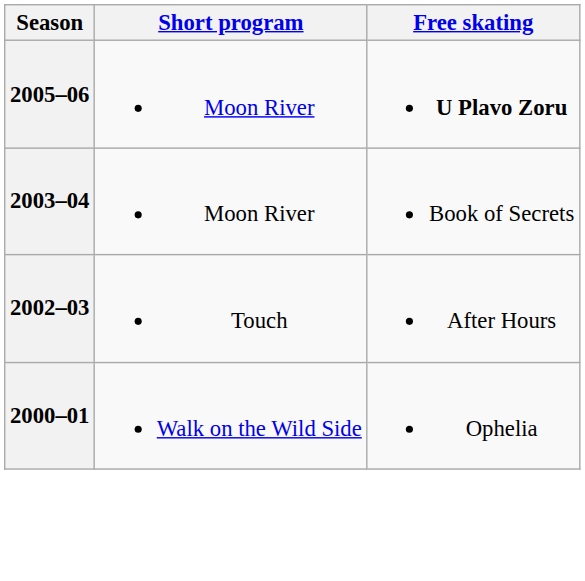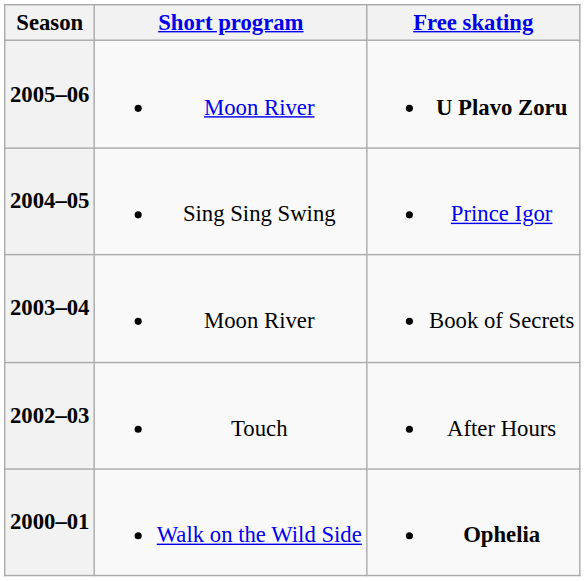+ row: 2004–05 | Sing Sing Swing | Prince Igor
2000–01 | Free skating: normal -> bold
